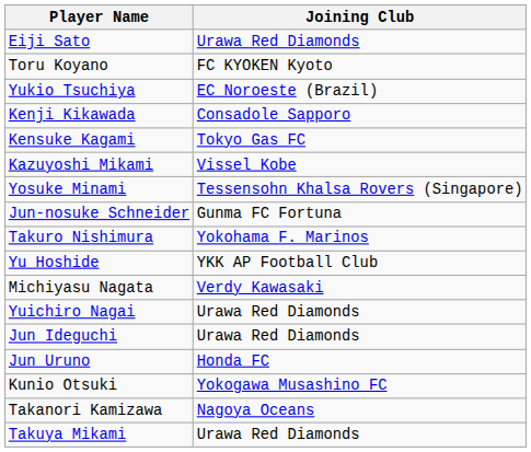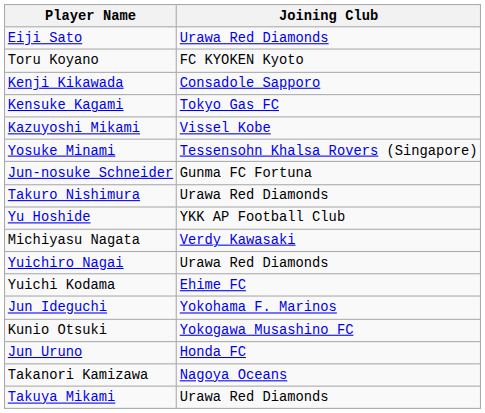- row: Yukio Tsuchiya | EC Noroeste (Brazil)
Takuro Nishimura | Joining Club: Yokohama F. Marinos -> Urawa Red Diamonds
+ row: Yuichi Kodama | Ehime FC
Jun Ideguchi | Joining Club: Urawa Red Diamonds -> Yokohama F. Marinos
rows swapped: Jun Uruno <-> Kunio Otsuki
